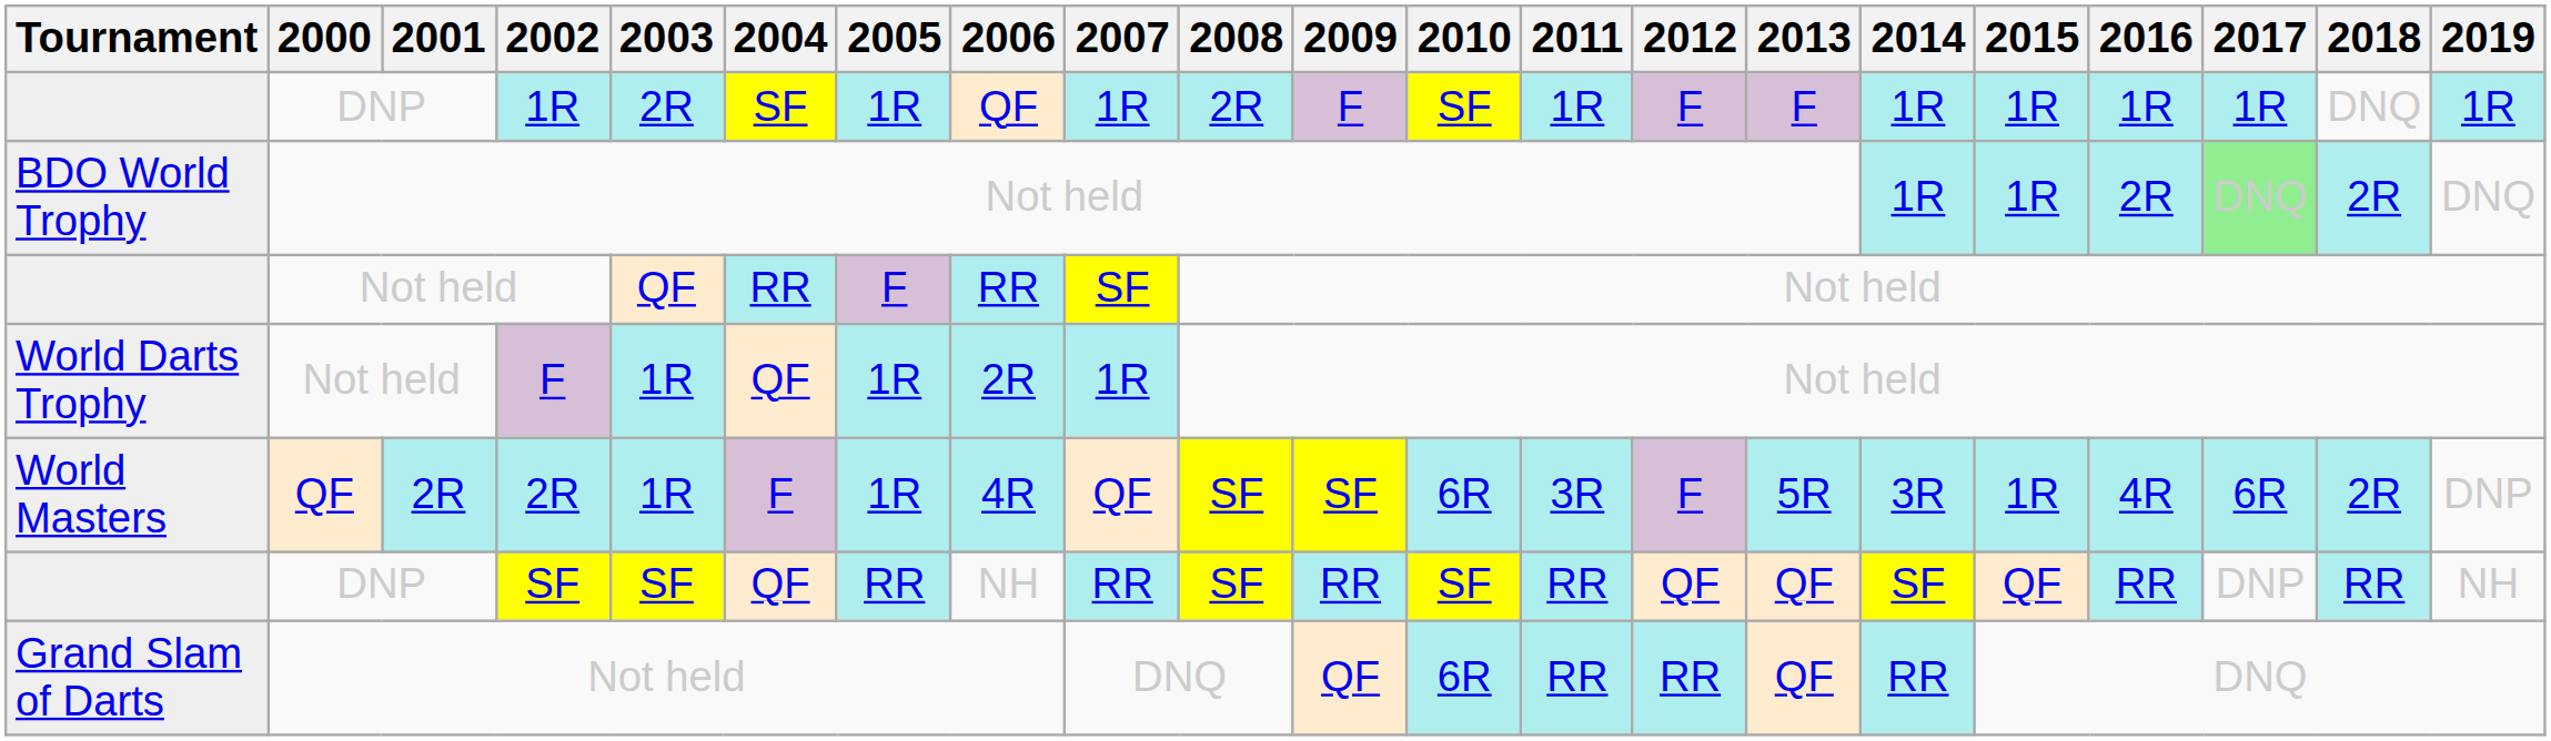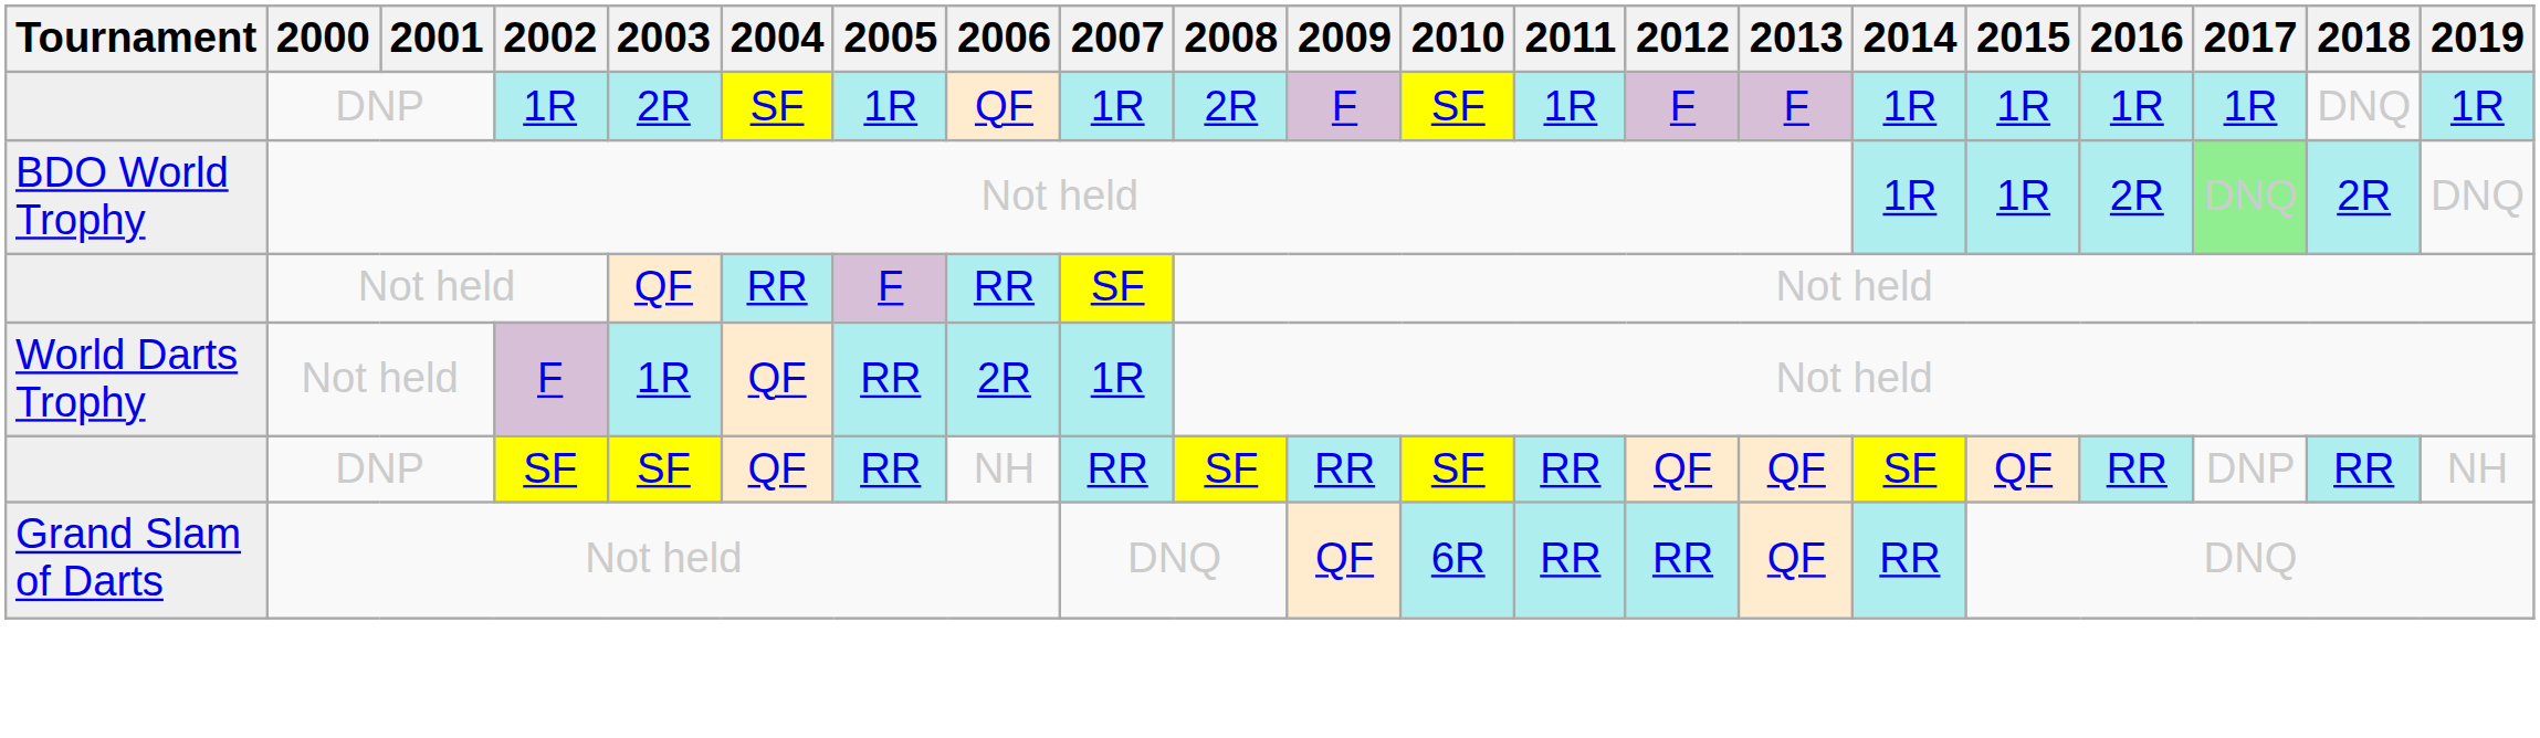World Darts Trophy | 2005: 1R -> RR
- row: World Masters | QF | 2R | 2R | 1R | F | 1R | 4R | QF | SF | SF | 6R | 3R | F | 5R | 3R | 1R | 4R | 6R | 2R | DNP
